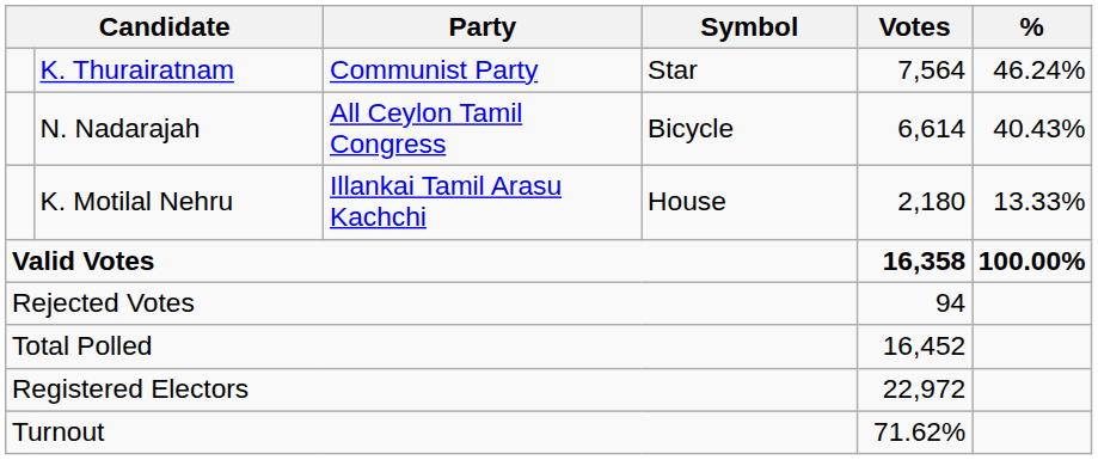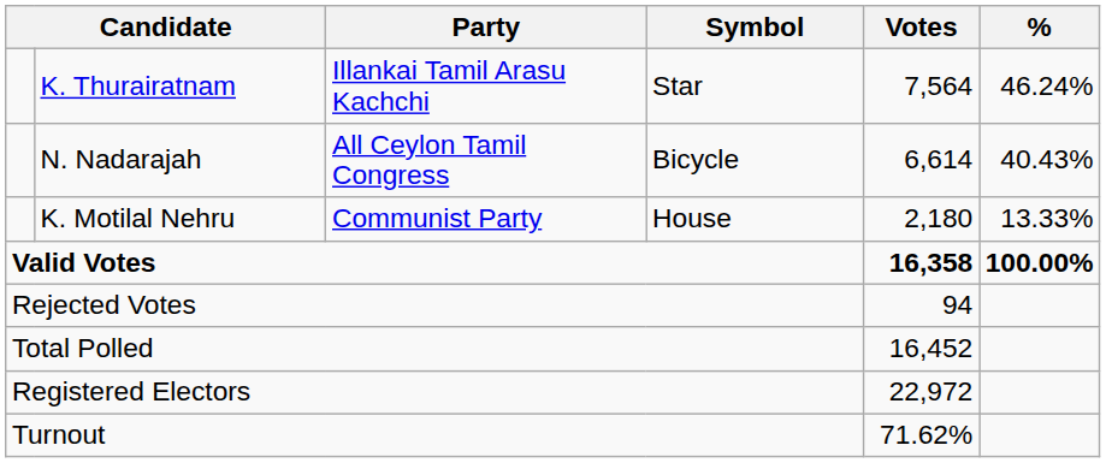K. Thurairatnam | Party: Communist Party -> Illankai Tamil Arasu Kachchi
K. Motilal Nehru | Party: Illankai Tamil Arasu Kachchi -> Communist Party
